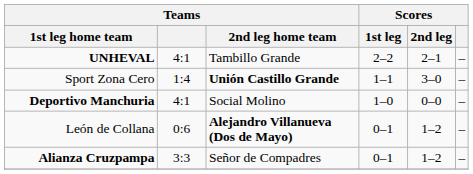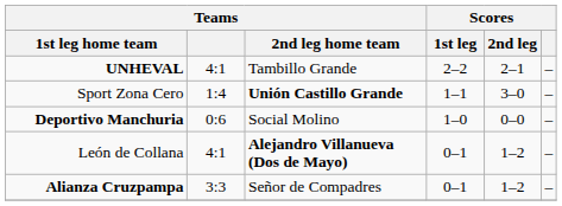Deportivo Manchuria | Teams: 4:1 -> 0:6
León de Collana | Teams: 0:6 -> 4:1
